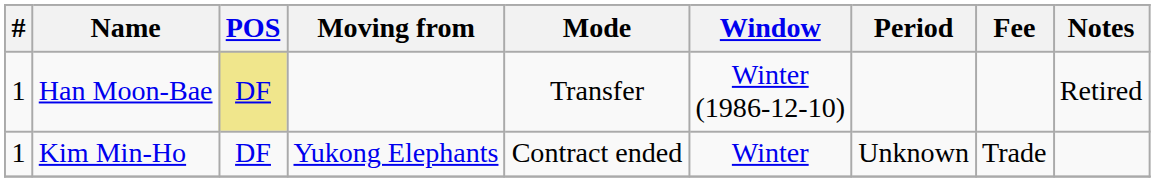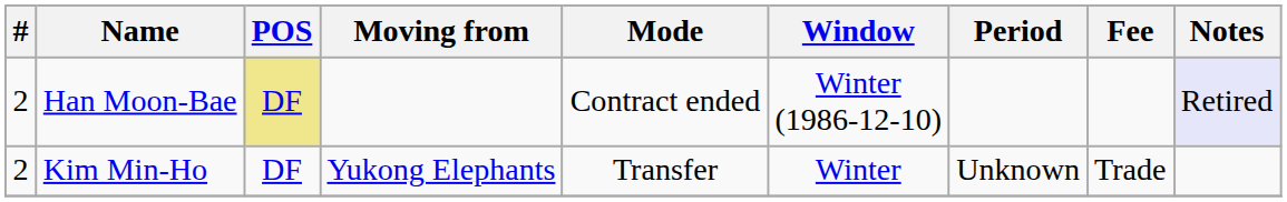Han Moon-Bae | #: 1 -> 2
Han Moon-Bae | Mode: Transfer -> Contract ended
Han Moon-Bae | Notes: no background -> lavender background
Kim Min-Ho | #: 1 -> 2
Kim Min-Ho | Mode: Contract ended -> Transfer
